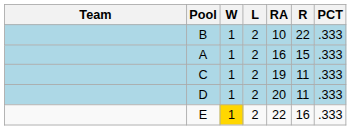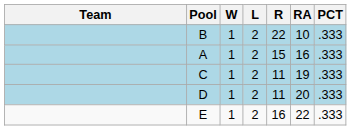columns swapped: R <-> RA
E | W: gold background -> no background
